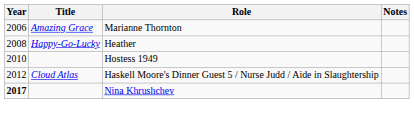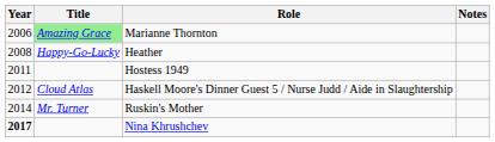Marianne Thornton | Title: no background -> lightgreen background
Hostess 1949 | Year: 2010 -> 2011
+ row: 2014 | Mr. Turner | Ruskin's Mother
